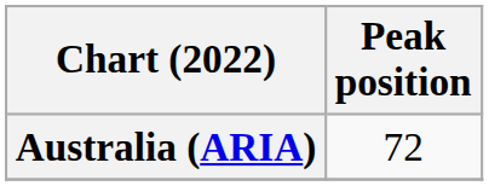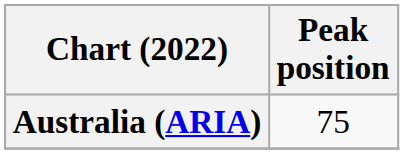Australia (ARIA) | Peak position: 72 -> 75
